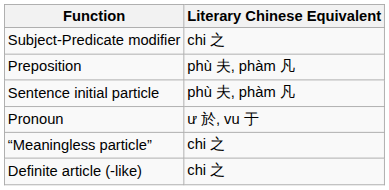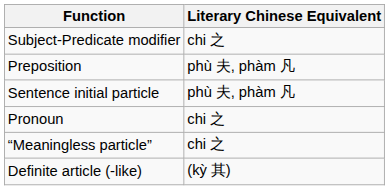Pronoun | Literary Chinese Equivalent: ư 於, vu 于 -> chi 之
Definite article (-like) | Literary Chinese Equivalent: chi 之 -> (kỳ 其)
